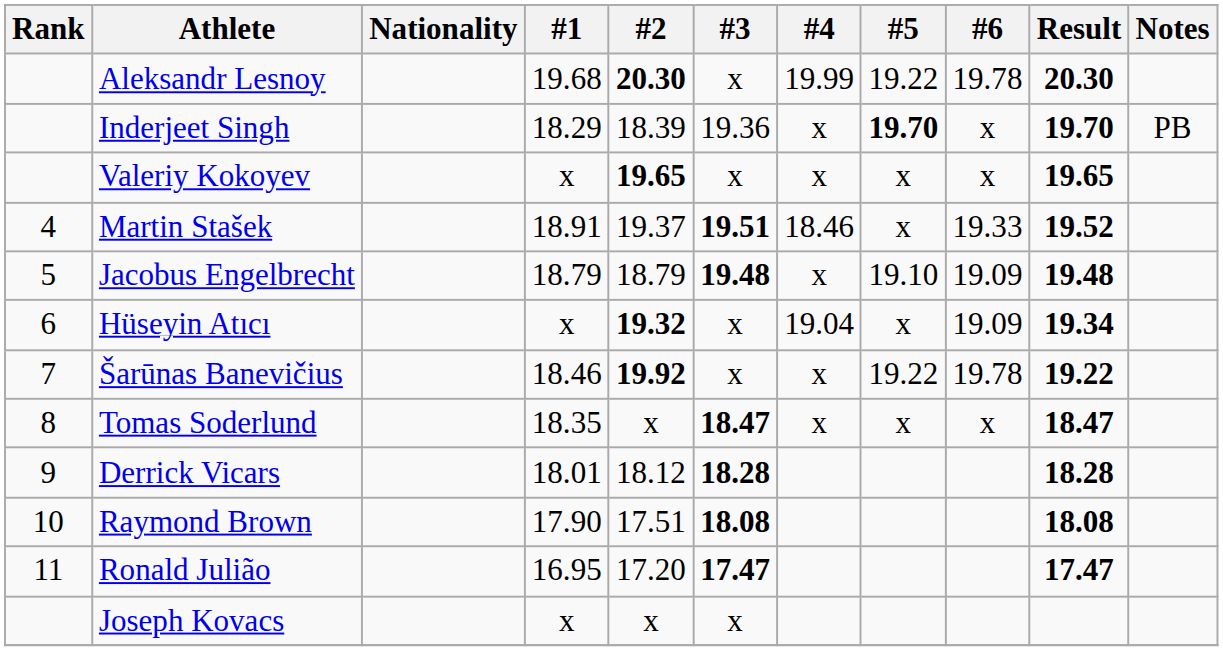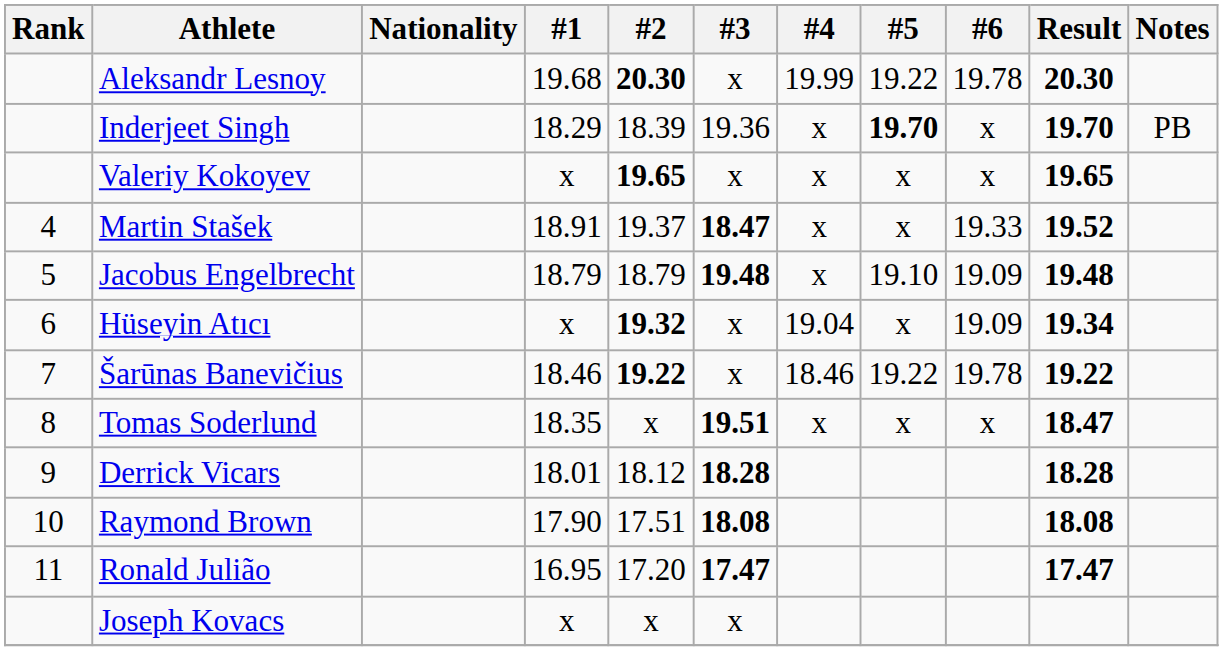Martin Stašek | #3: 19.51 -> 18.47
Martin Stašek | #4: 18.46 -> x
Šarūnas Banevičius | #2: 19.92 -> 19.22
Šarūnas Banevičius | #4: x -> 18.46
Tomas Soderlund | #3: 18.47 -> 19.51
